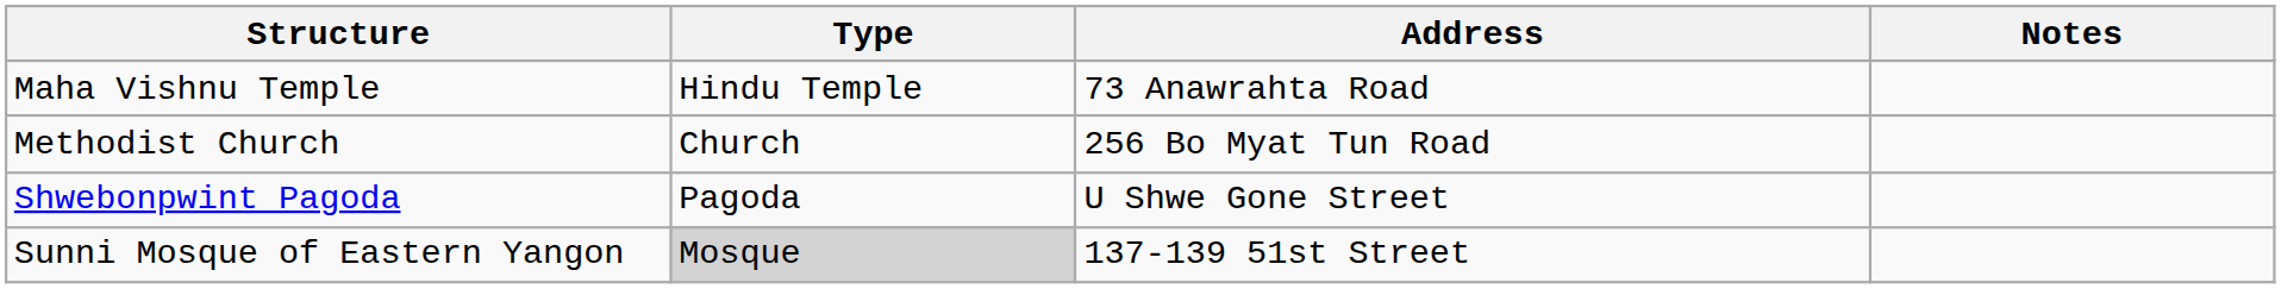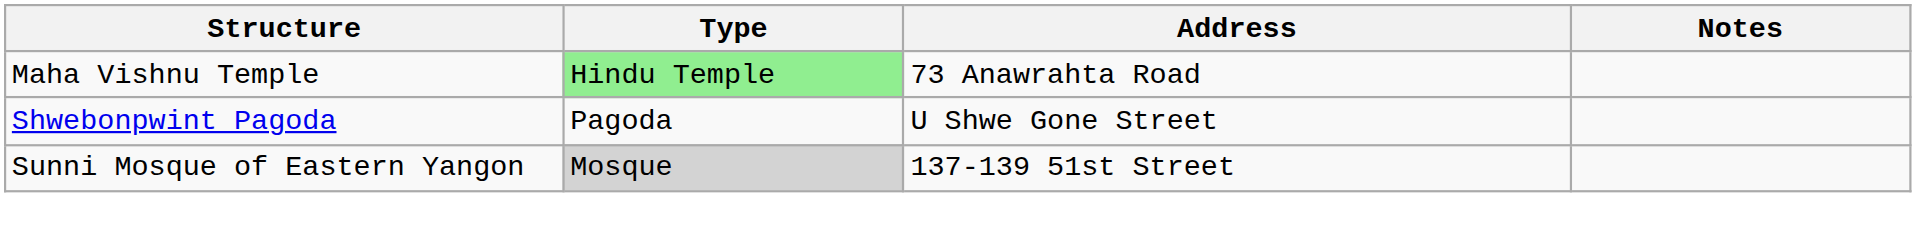Maha Vishnu Temple | Type: no background -> lightgreen background
- row: Methodist Church | Church | 256 Bo Myat Tun Road
